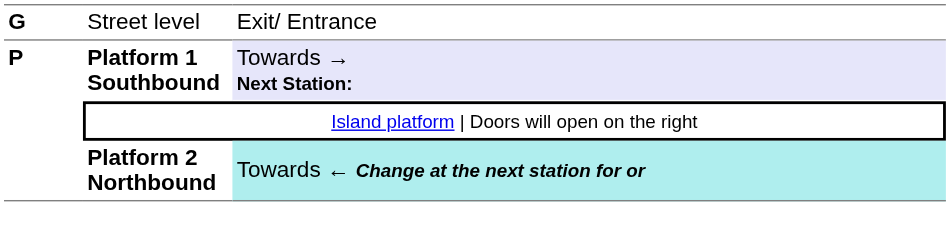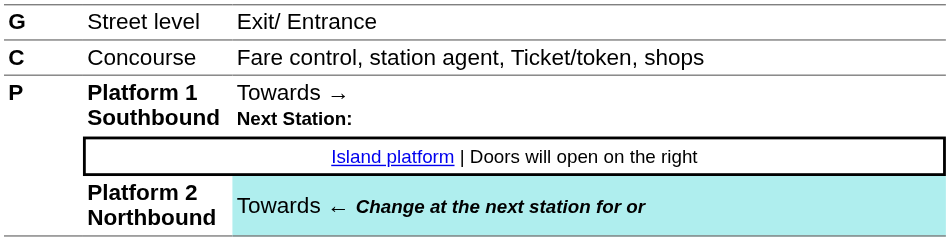+ row: C | Concourse | Fare control, station agent, Ticket/token, shops
Platform 1 Southbound | column 3: lavender background -> no background
